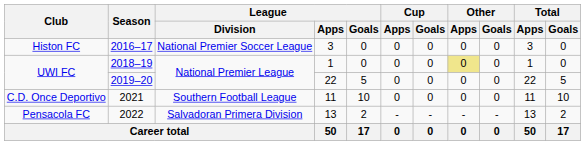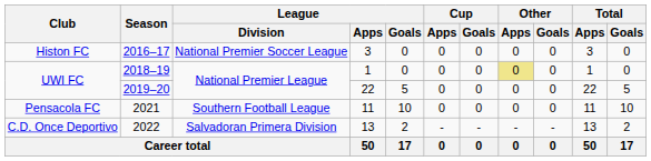2021 | Club: C.D. Once Deportivo -> Pensacola FC
2022 | Club: Pensacola FC -> C.D. Once Deportivo
